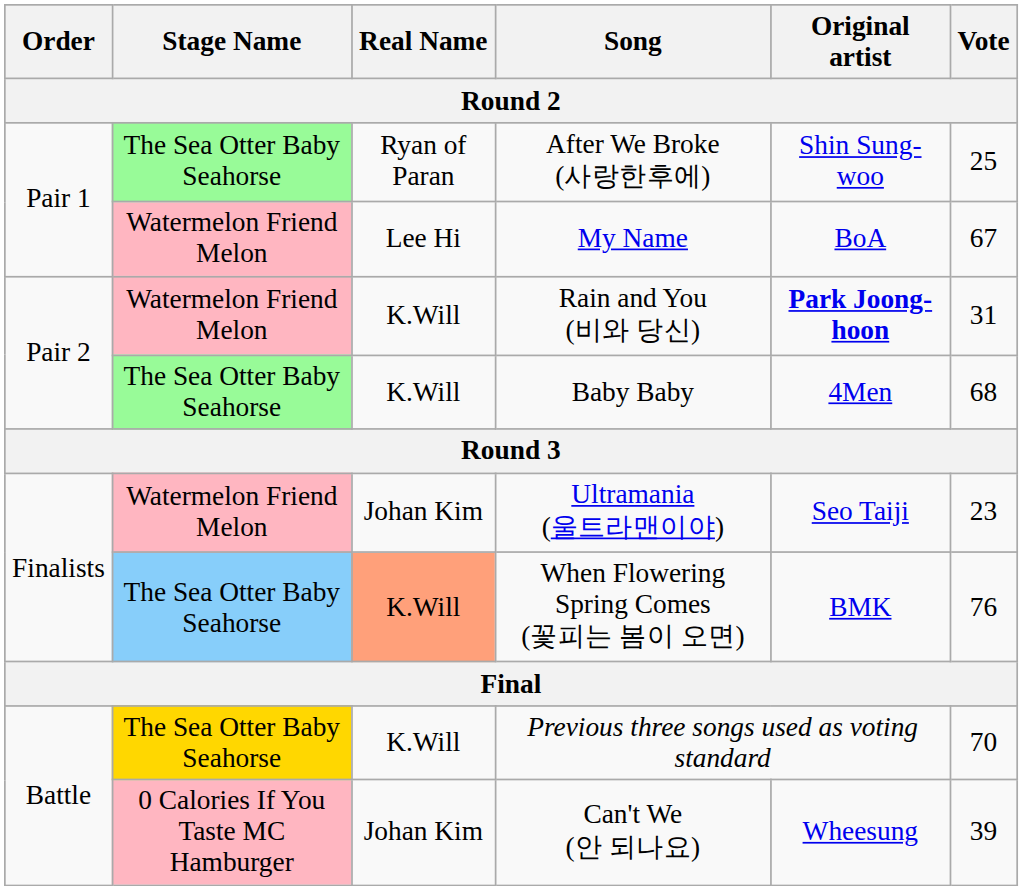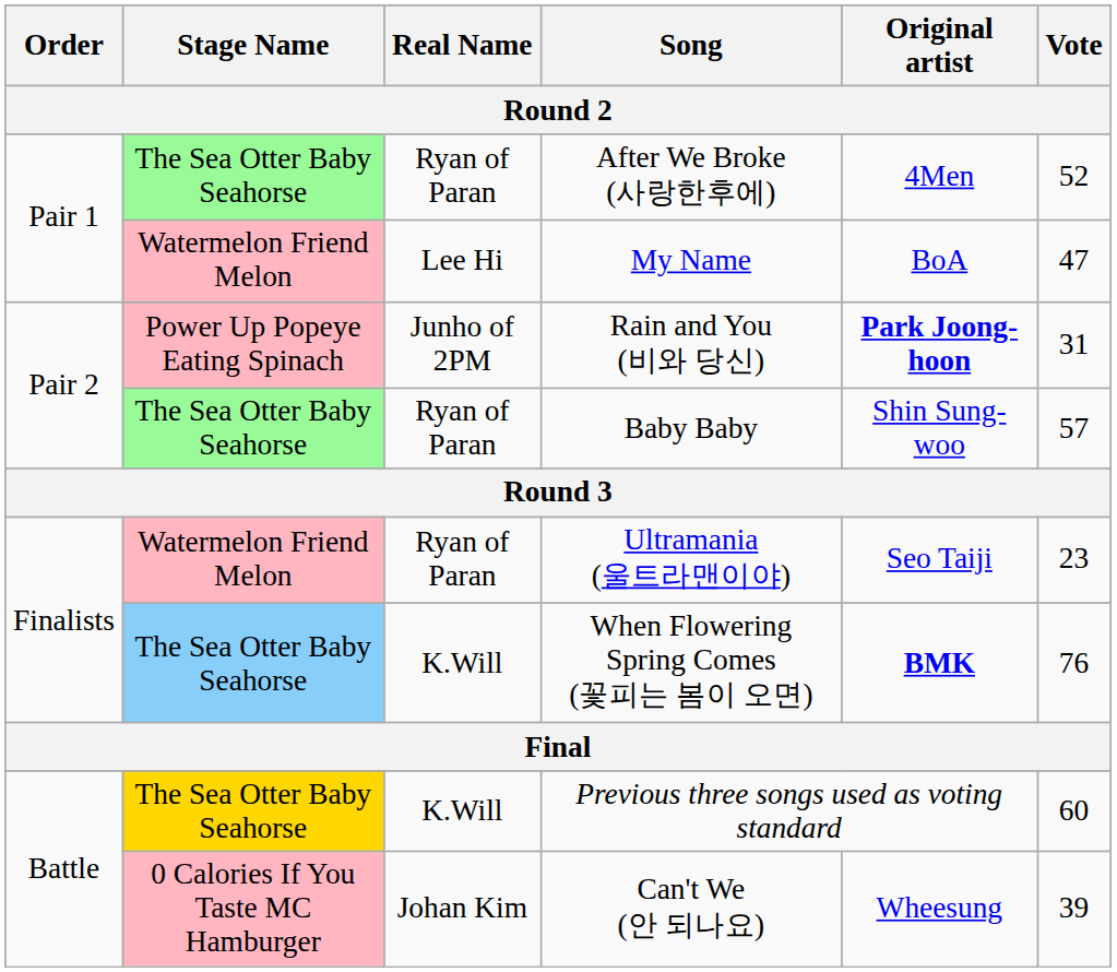After We Broke (사랑한후에) | Original artist: Shin Sung-woo -> 4Men
After We Broke (사랑한후에) | Vote: 25 -> 52
My Name | Vote: 67 -> 47
Rain and You (비와 당신) | Stage Name: Watermelon Friend Melon -> Power Up Popeye Eating Spinach
Rain and You (비와 당신) | Real Name: K.Will -> Junho of 2PM
Baby Baby | Real Name: K.Will -> Ryan of Paran
Baby Baby | Original artist: 4Men -> Shin Sung-woo
Baby Baby | Vote: 68 -> 57
Ultramania (울트라맨이야) | Real Name: Johan Kim -> Ryan of Paran
When Flowering Spring Comes (꽃피는 봄이 오면) | Real Name: lightsalmon background -> no background
When Flowering Spring Comes (꽃피는 봄이 오면) | Original artist: normal -> bold
Previous three songs used as voting standard | Vote: 70 -> 60
